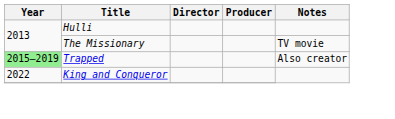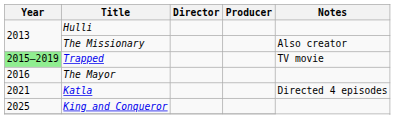The Missionary | Notes: TV movie -> Also creator
Trapped | Notes: Also creator -> TV movie
+ row: 2016 | The Mayor
+ row: 2021 | Katla | Directed 4 episodes
King and Conqueror | Year: 2022 -> 2025
